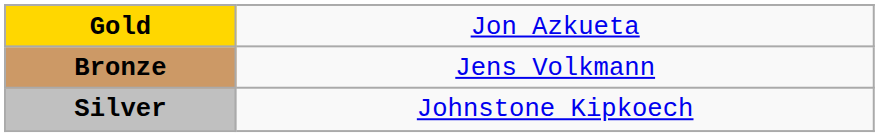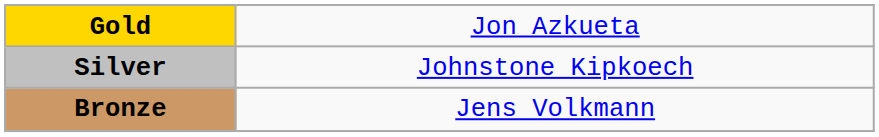rows swapped: Silver <-> Bronze
